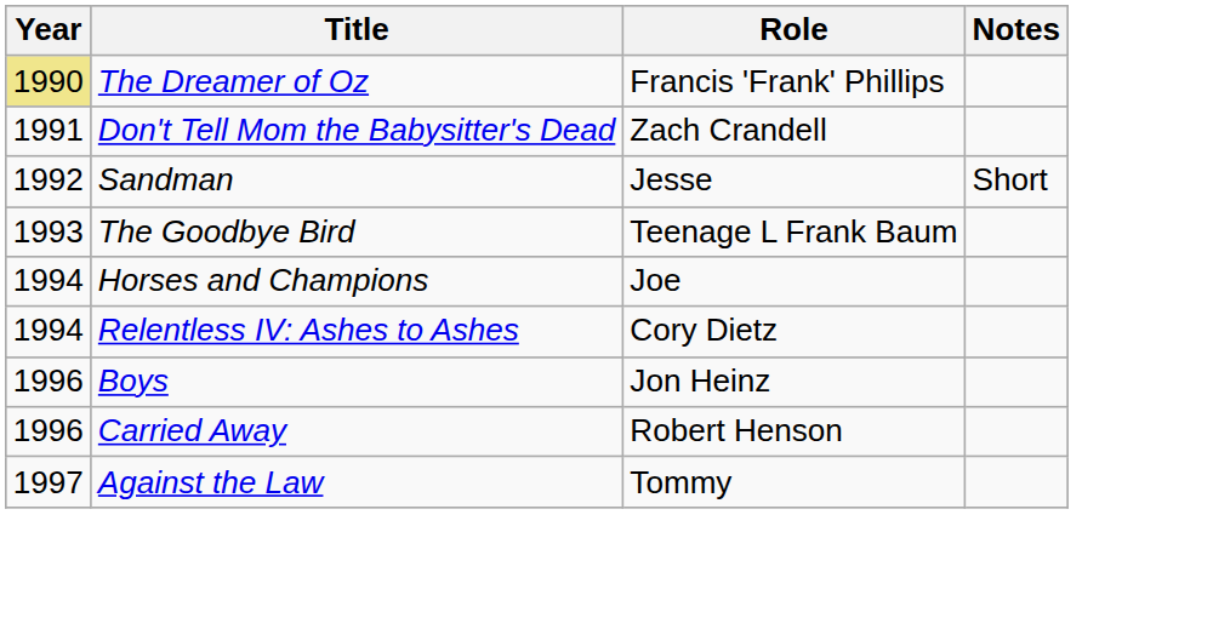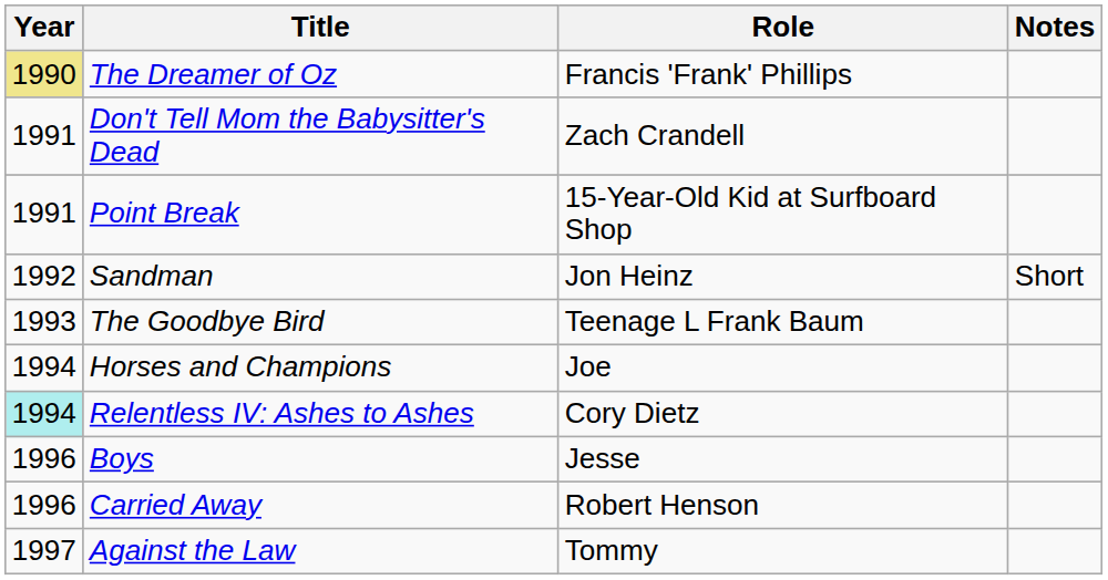+ row: 1991 | Point Break | 15-Year-Old Kid at Surfboard Shop
Sandman | Role: Jesse -> Jon Heinz
Relentless IV: Ashes to Ashes | Year: no background -> paleturquoise background
Boys | Role: Jon Heinz -> Jesse
